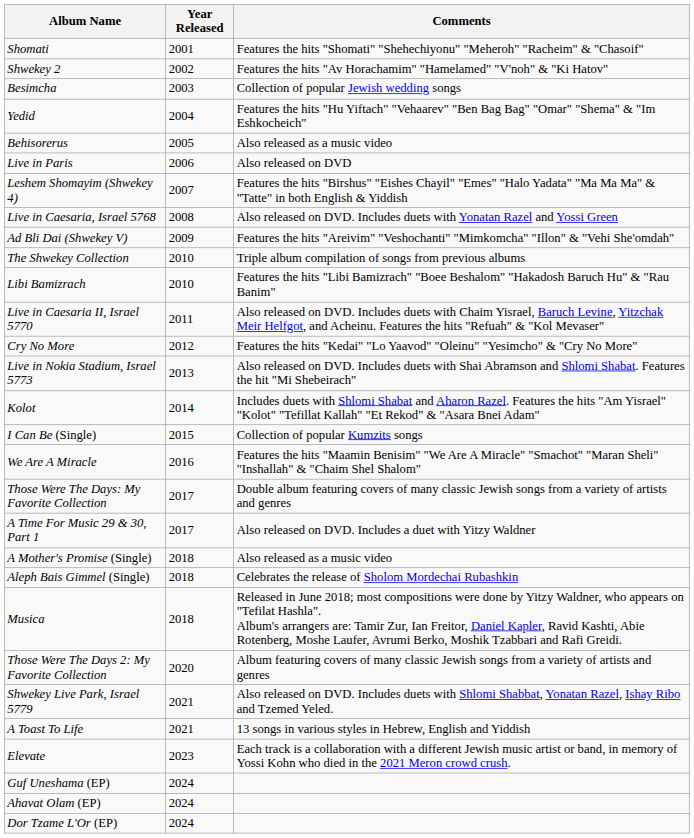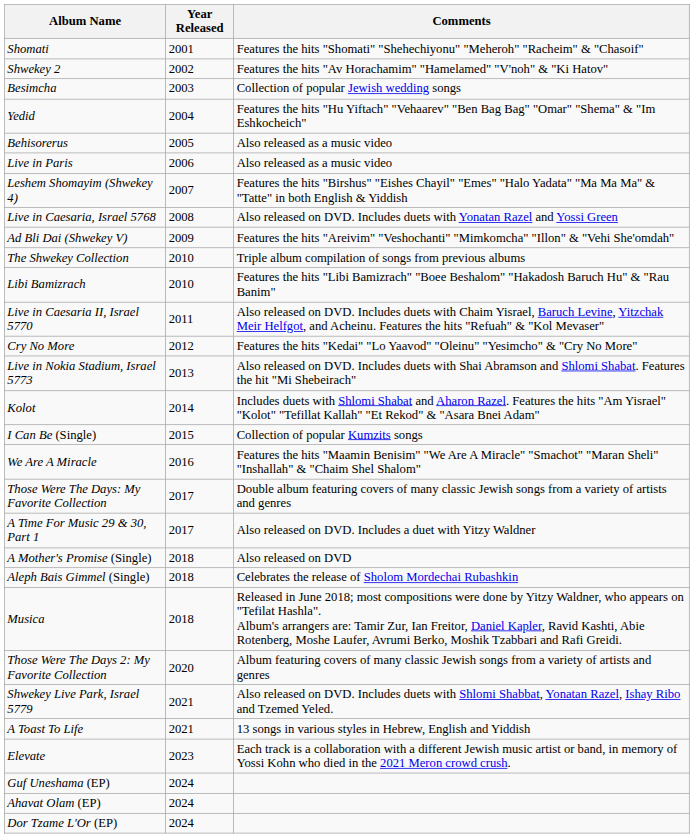Live in Paris | Comments: Also released on DVD -> Also released as a music video
A Mother's Promise (Single) | Comments: Also released as a music video -> Also released on DVD
